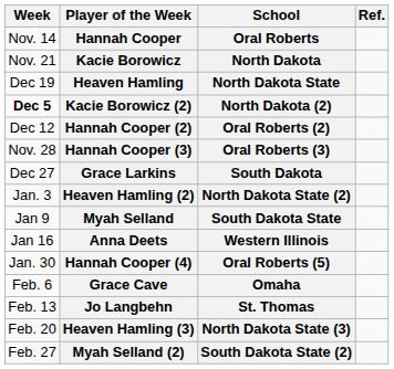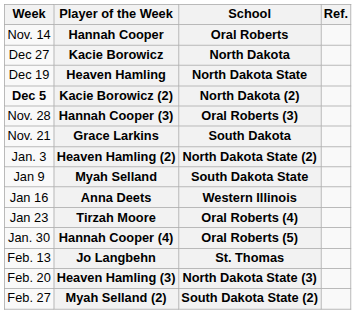Kacie Borowicz | Week: Nov. 21 -> Dec 27
- row: Dec 12 | Hannah Cooper (2) | Oral Roberts (2)
Grace Larkins | Week: Dec 27 -> Nov. 21
+ row: Jan 23 | Tirzah Moore | Oral Roberts (4)
- row: Feb. 6 | Grace Cave | Omaha
